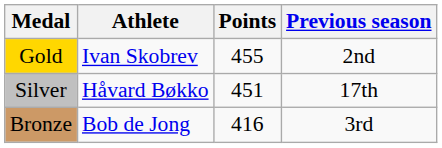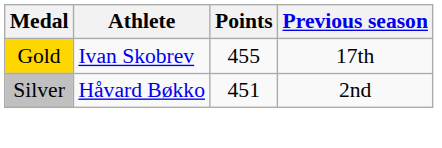Gold | Previous season: 2nd -> 17th
Silver | Previous season: 17th -> 2nd
- row: Bronze | Bob de Jong | 416 | 3rd
